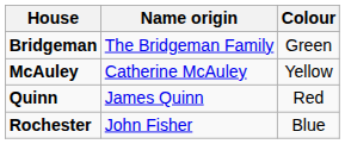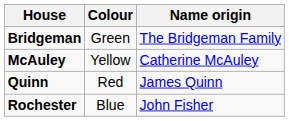columns swapped: Colour <-> Name origin
